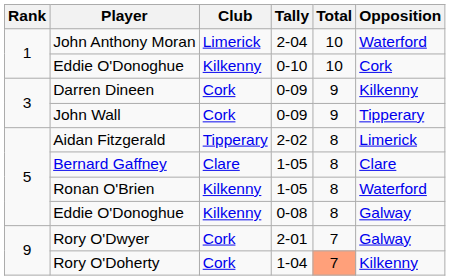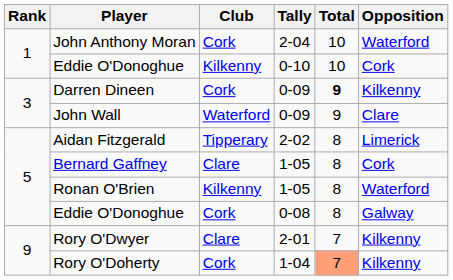John Anthony Moran | Club: Limerick -> Cork
Darren Dineen | Total: normal -> bold
John Wall | Club: Cork -> Waterford
John Wall | Opposition: Tipperary -> Clare
Bernard Gaffney | Opposition: Clare -> Cork
Eddie O'Donoghue / 0-08 | Club: Kilkenny -> Cork
Rory O'Dwyer | Club: Cork -> Clare
Rory O'Dwyer | Opposition: Galway -> Kilkenny
